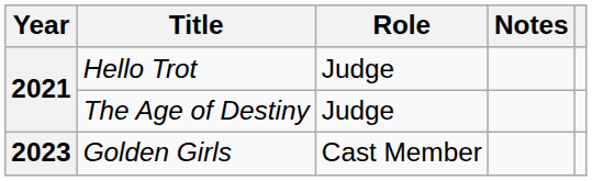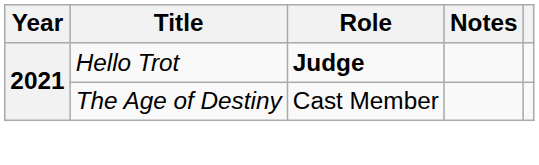Hello Trot | Role: normal -> bold
The Age of Destiny | Role: Judge -> Cast Member
- row: 2023 | Golden Girls | Cast Member
